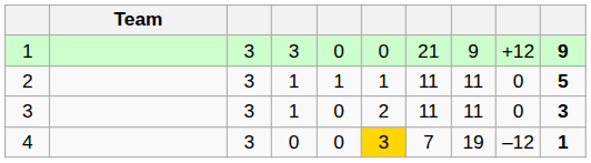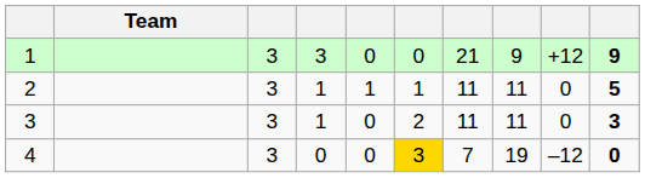4 | column 10: 1 -> 0
